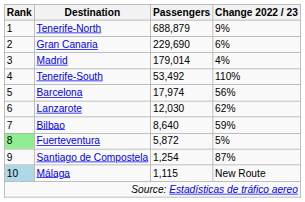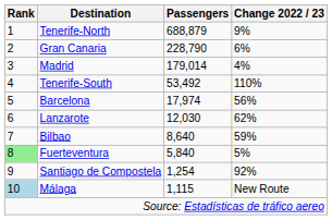Gran Canaria | Passengers: 229,690 -> 228,790
Fuerteventura | Passengers: 5,872 -> 5,840
Santiago de Compostela | Change 2022 / 23: 87% -> 92%
